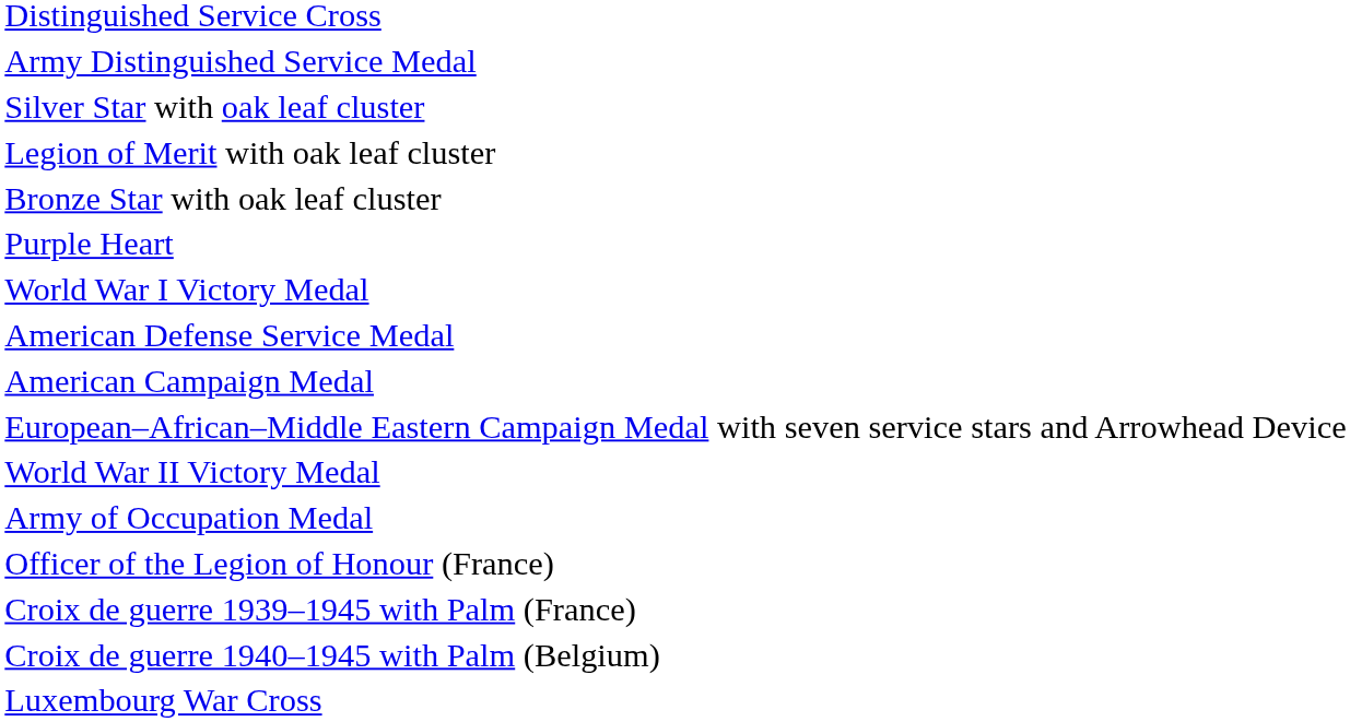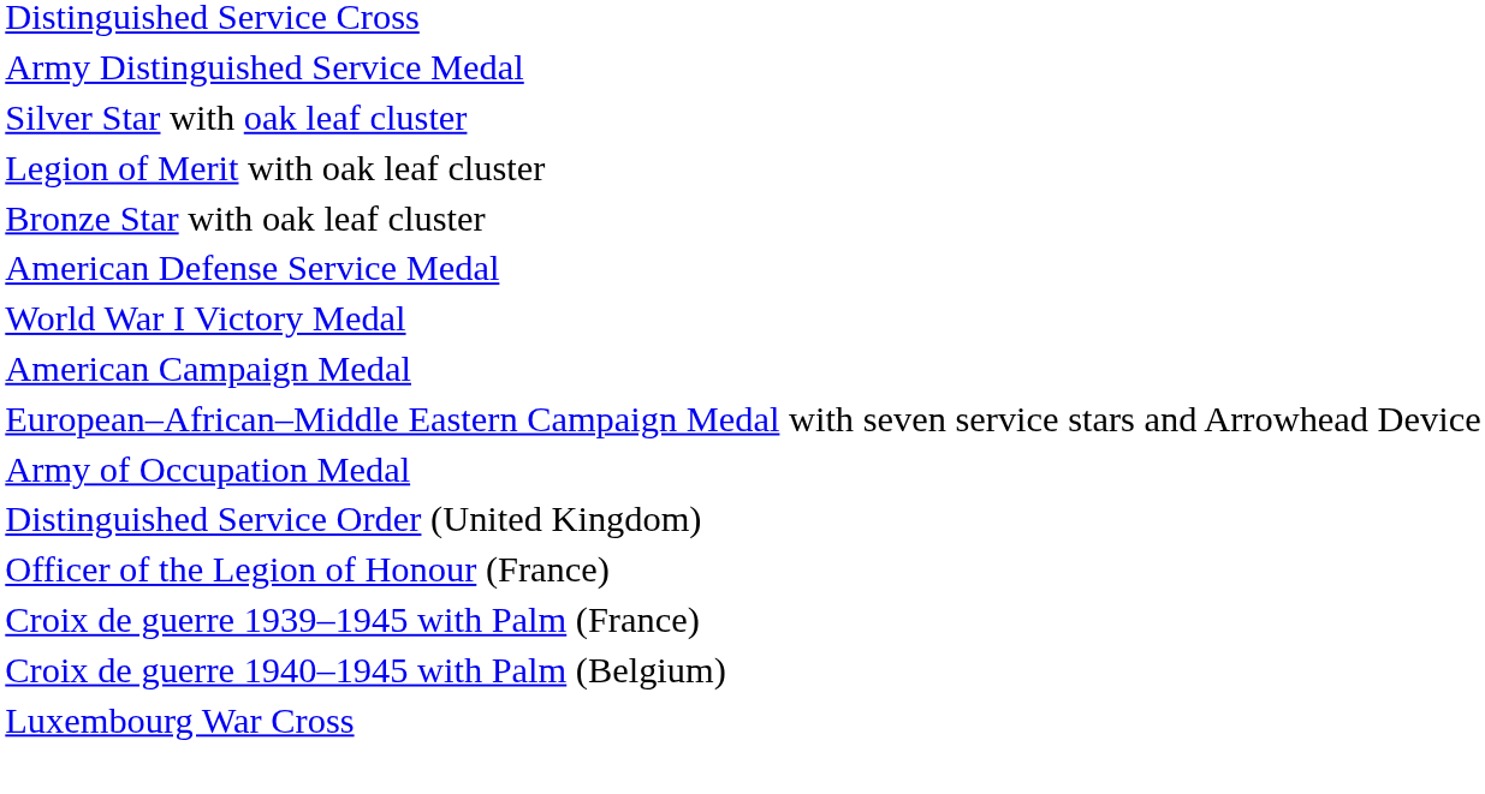- row: Purple Heart
rows swapped: World War I Victory Medal <-> American Defense Service Medal
- row: World War II Victory Medal
+ row: Distinguished Service Order (United Kingdom)
